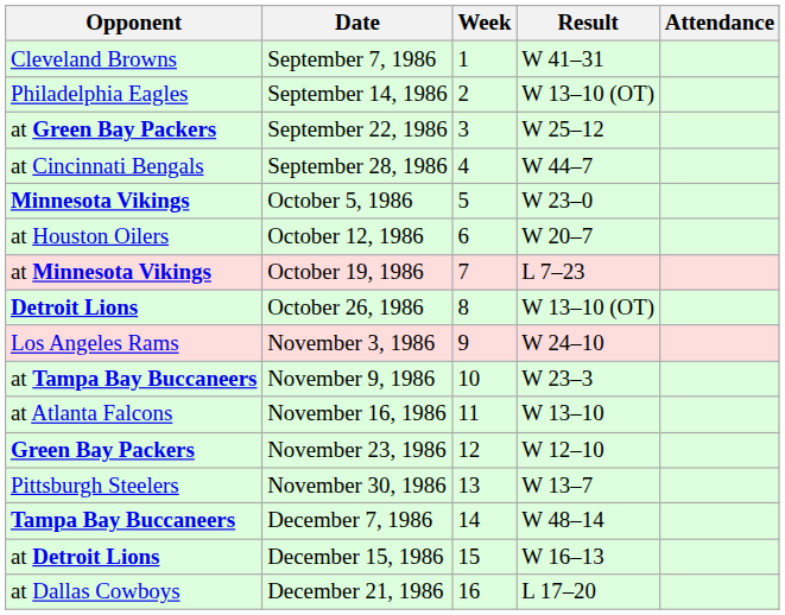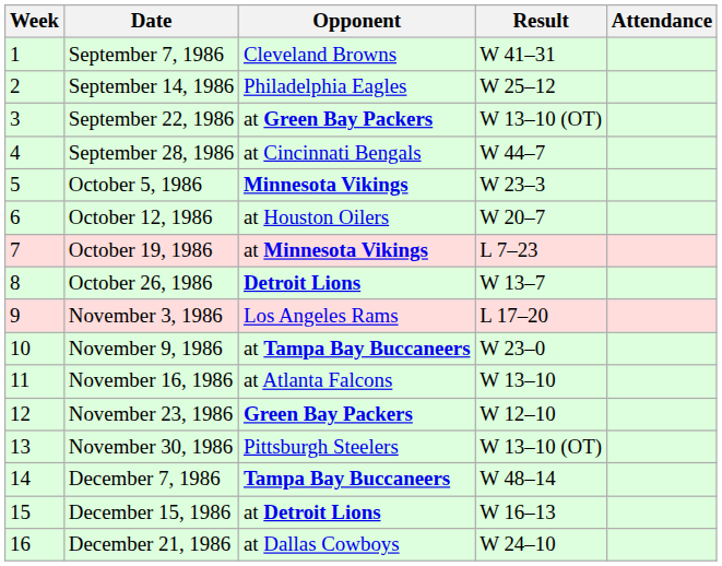columns swapped: Week <-> Opponent
September 14, 1986 | Result: W 13–10 (OT) -> W 25–12
September 22, 1986 | Result: W 25–12 -> W 13–10 (OT)
October 5, 1986 | Result: W 23–0 -> W 23–3
October 26, 1986 | Result: W 13–10 (OT) -> W 13–7
November 3, 1986 | Result: W 24–10 -> L 17–20
November 9, 1986 | Result: W 23–3 -> W 23–0
November 30, 1986 | Result: W 13–7 -> W 13–10 (OT)
December 21, 1986 | Result: L 17–20 -> W 24–10
